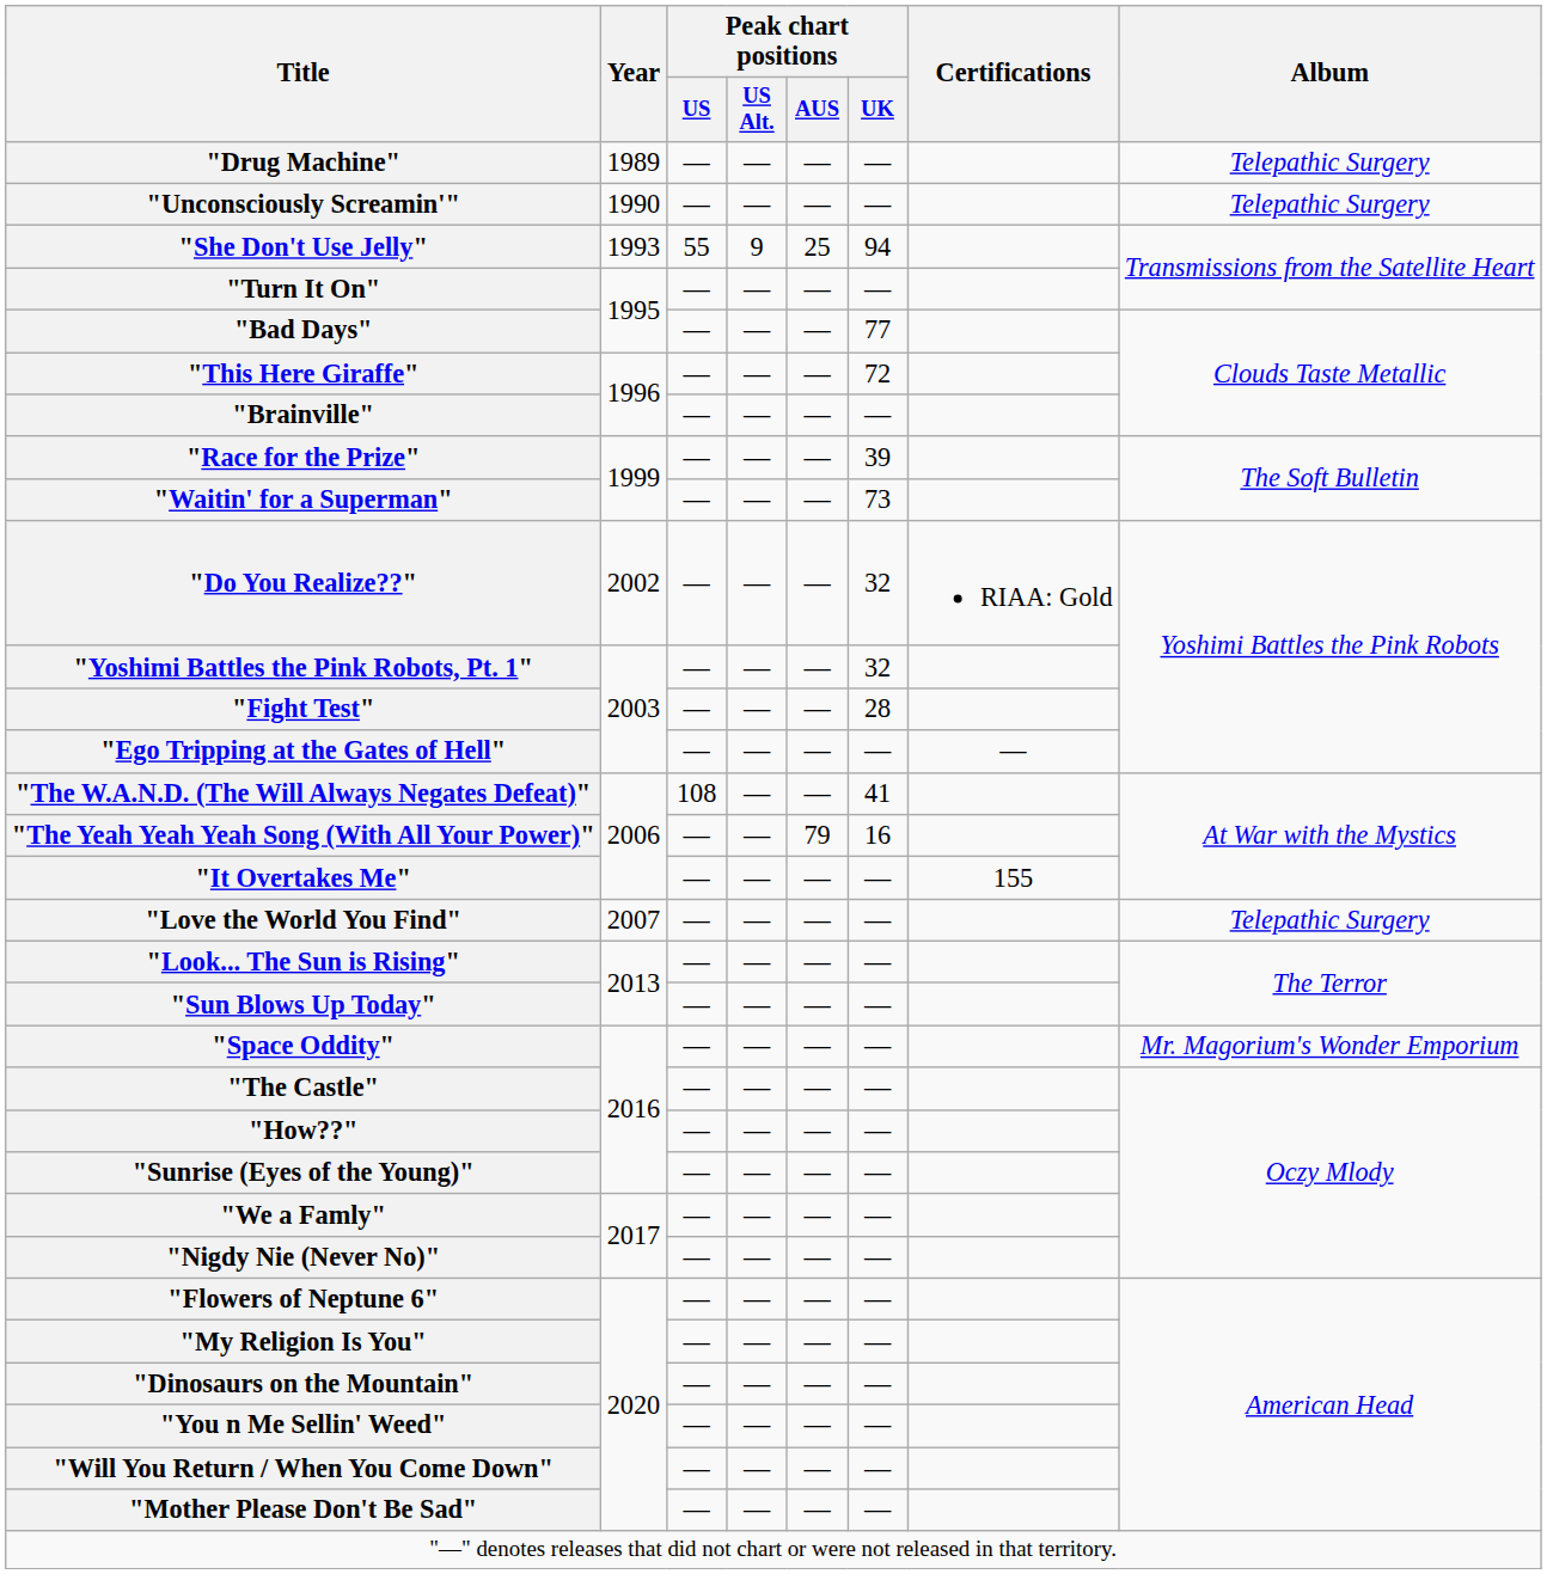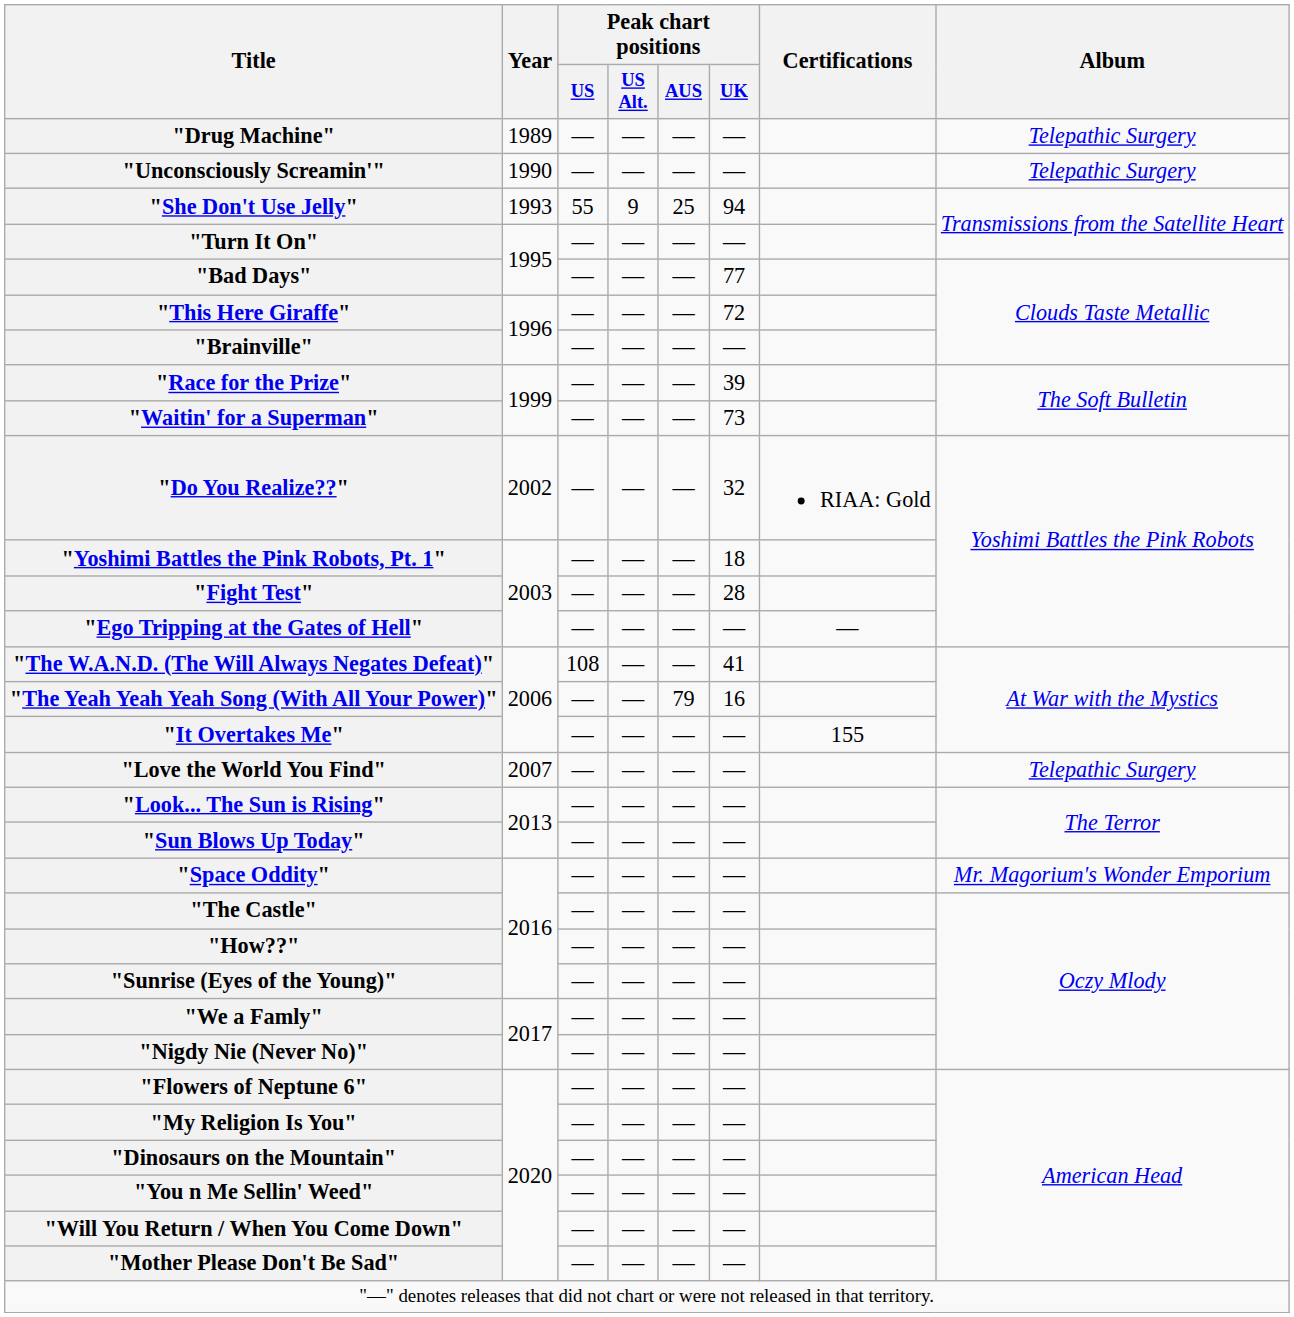"Yoshimi Battles the Pink Robots, Pt. 1" | Peak chart positions / UK: 32 -> 18
